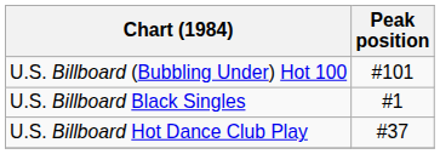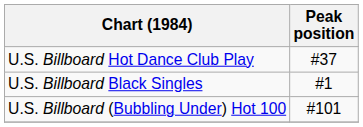rows swapped: U.S. Billboard (Bubbling Under) Hot 100 <-> U.S. Billboard Hot Dance Club Play
